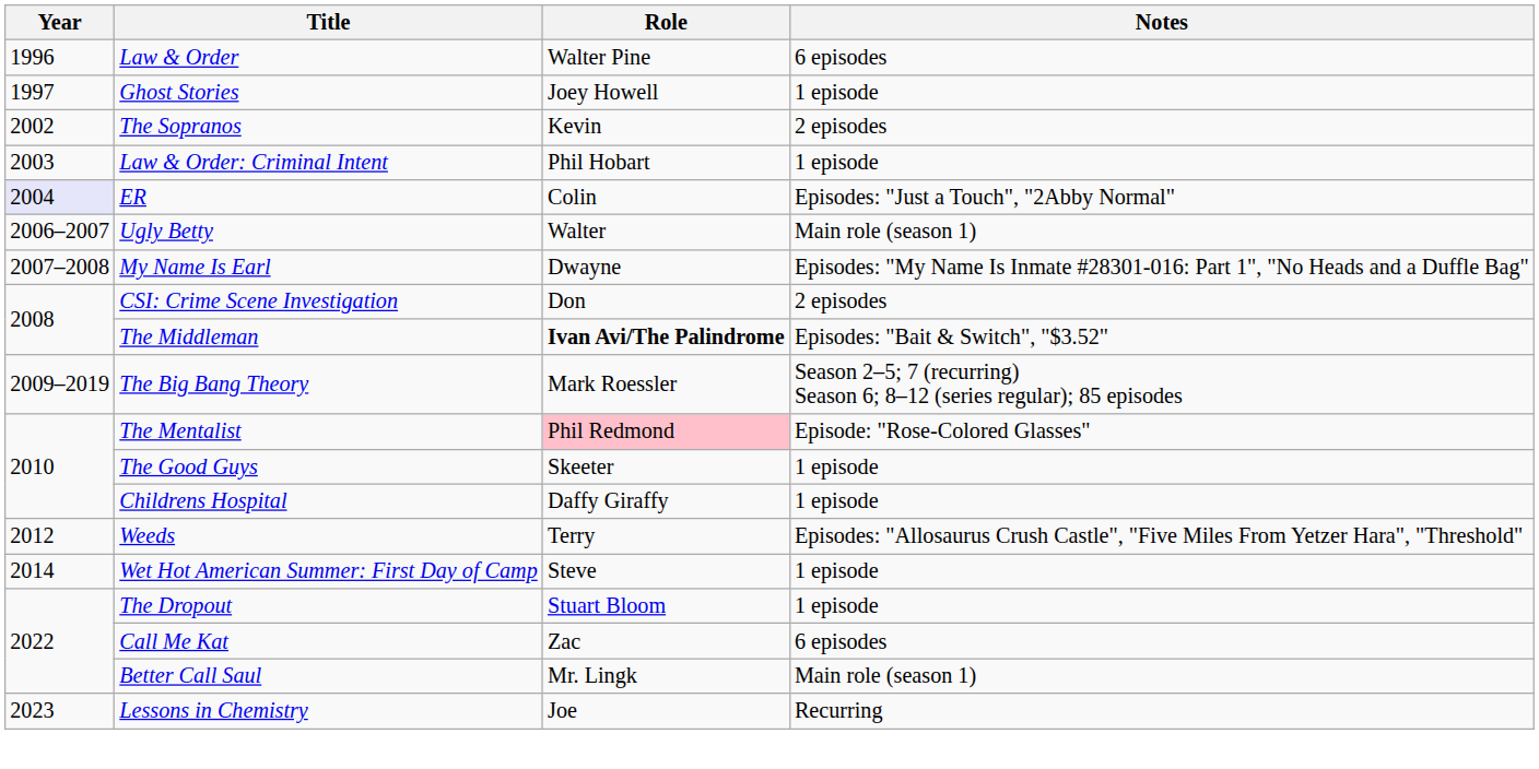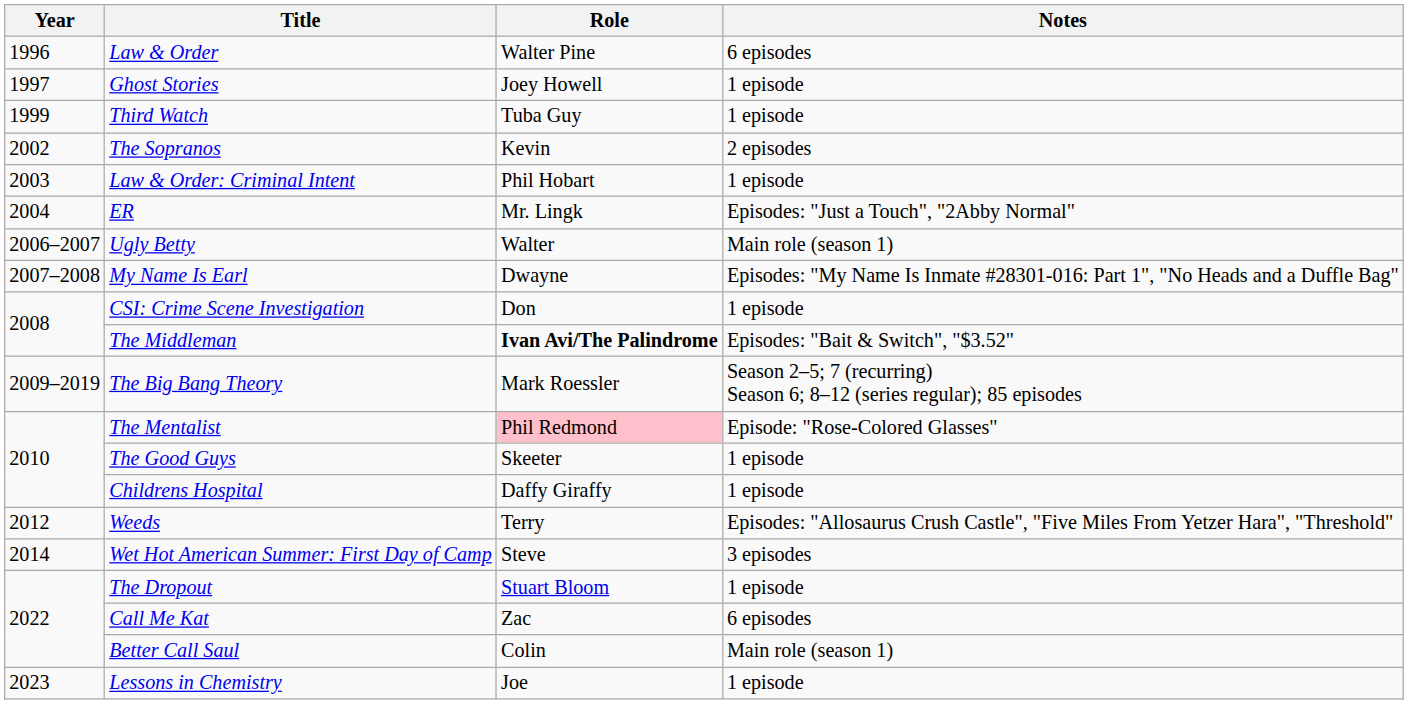+ row: 1999 | Third Watch | Tuba Guy | 1 episode
ER | Year: lavender background -> no background
ER | Role: Colin -> Mr. Lingk
CSI: Crime Scene Investigation | Notes: 2 episodes -> 1 episode
Wet Hot American Summer: First Day of Camp | Notes: 1 episode -> 3 episodes
Better Call Saul | Role: Mr. Lingk -> Colin
Lessons in Chemistry | Notes: Recurring -> 1 episode
